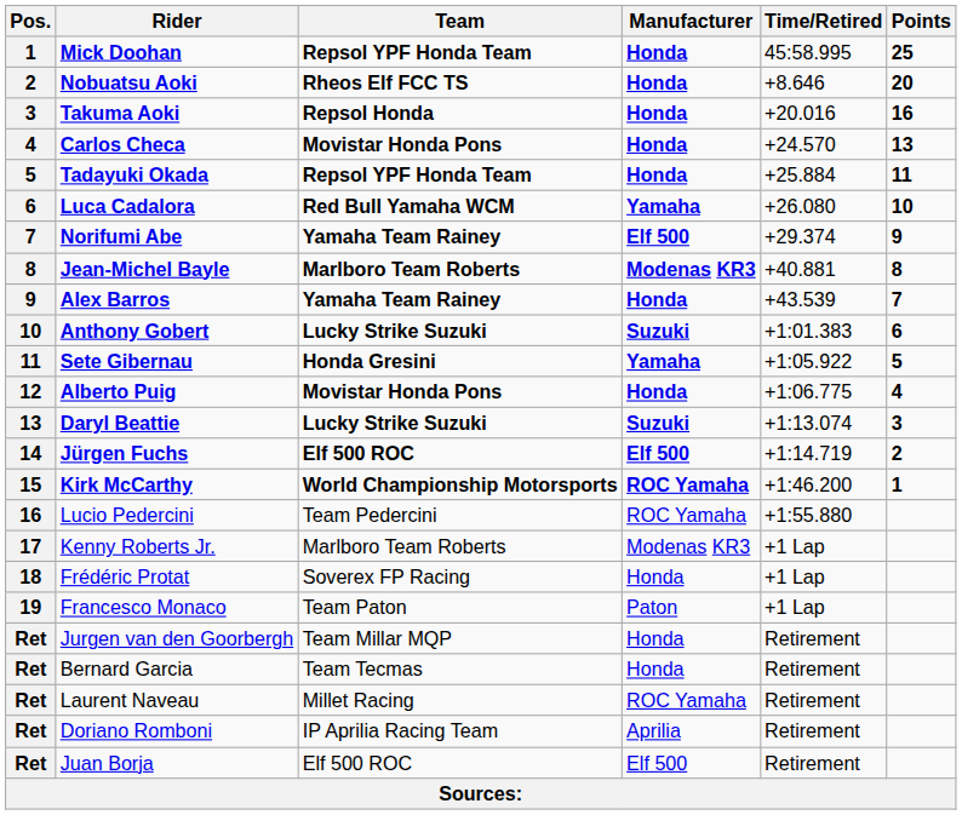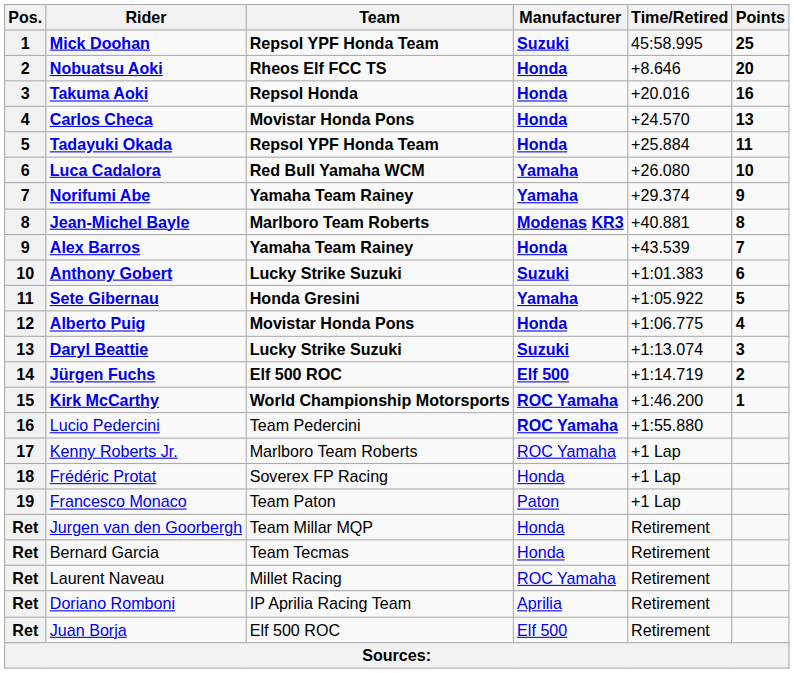Mick Doohan | Manufacturer: Honda -> Suzuki
Norifumi Abe | Manufacturer: Elf 500 -> Yamaha
Lucio Pedercini | Manufacturer: normal -> bold
Kenny Roberts Jr. | Manufacturer: Modenas KR3 -> ROC Yamaha
